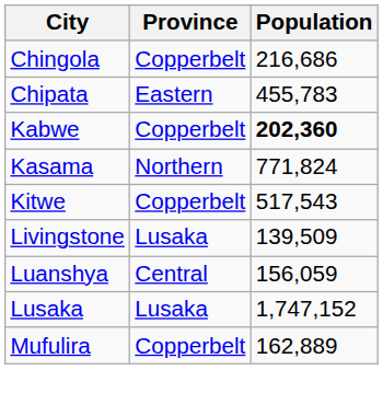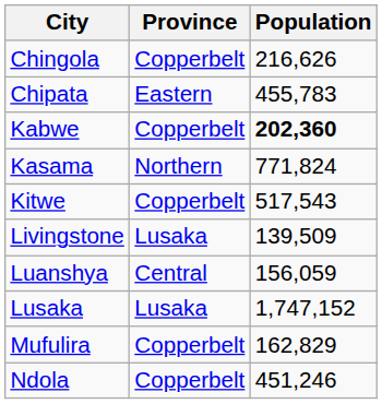Chingola | Population: 216,686 -> 216,626
Mufulira | Population: 162,889 -> 162,829
+ row: Ndola | Copperbelt | 451,246
